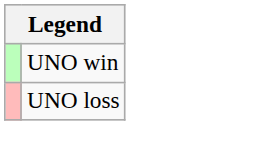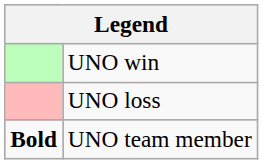+ row: Bold | UNO team member
